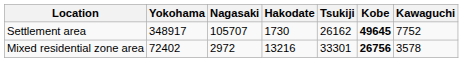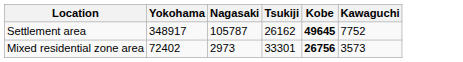- column: Hakodate | 1730 | 13216
Settlement area | Nagasaki: 105707 -> 105787
Mixed residential zone area | Nagasaki: 2972 -> 2973
Mixed residential zone area | Kawaguchi: 3578 -> 3573
